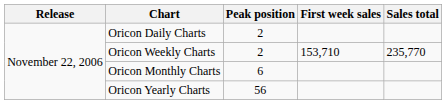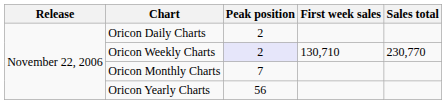Oricon Weekly Charts | Peak position: no background -> lavender background
Oricon Weekly Charts | First week sales: 153,710 -> 130,710
Oricon Weekly Charts | Sales total: 235,770 -> 230,770
Oricon Monthly Charts | Peak position: 6 -> 7
